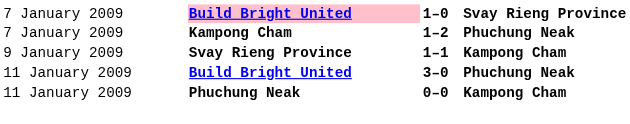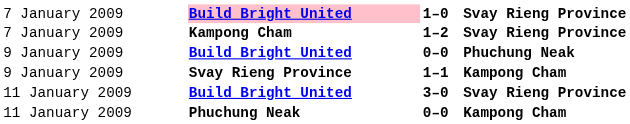1–2 | column 4: Phuchung Neak -> Svay Rieng Province
+ row: 9 January 2009 | Build Bright United | 0–0 | Phuchung Neak
3–0 | column 4: Phuchung Neak -> Svay Rieng Province
